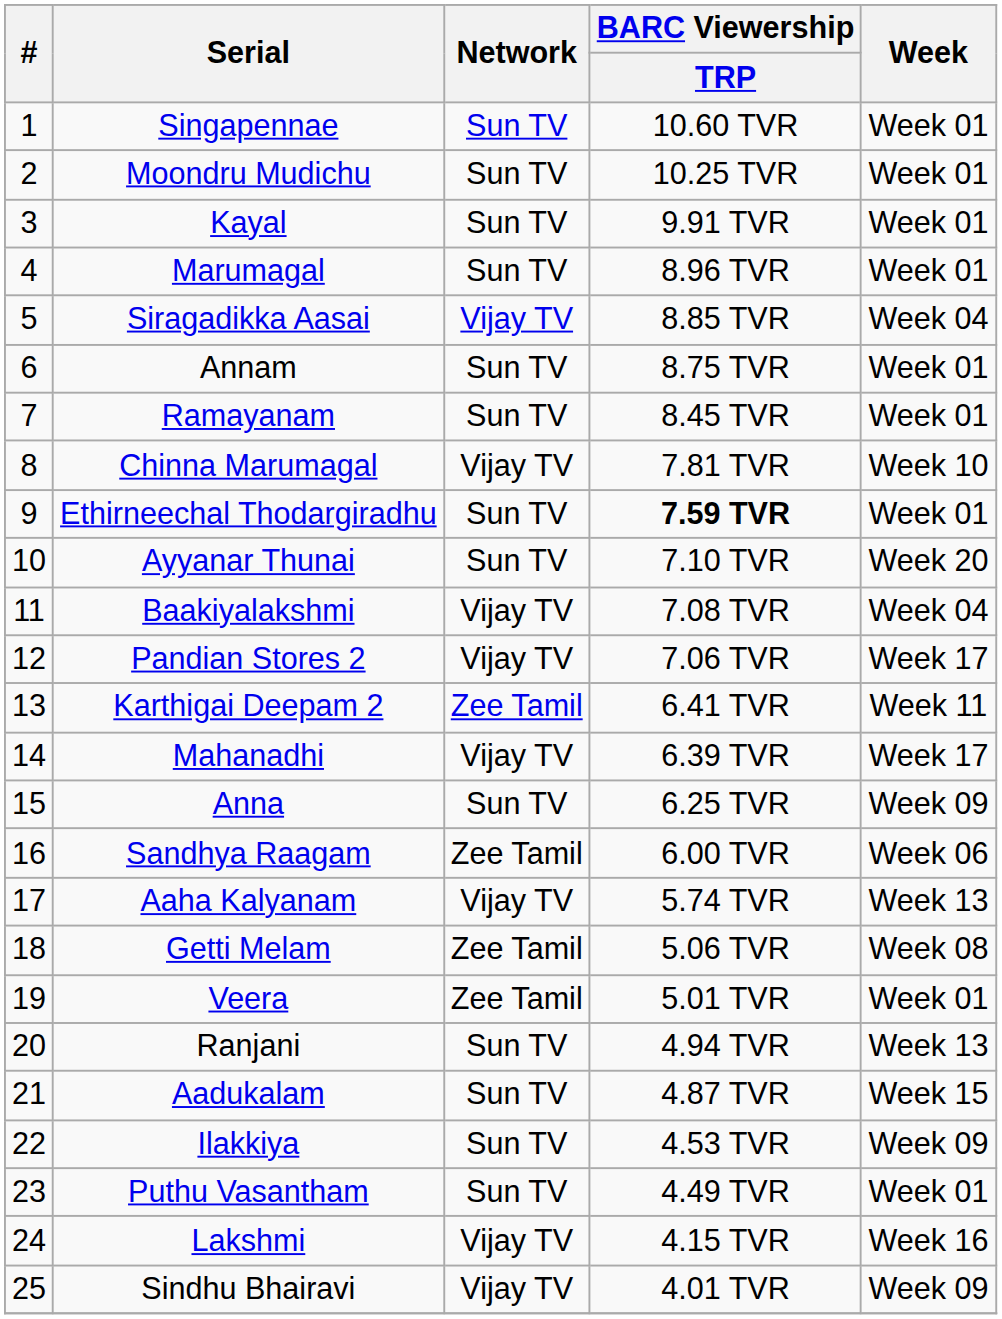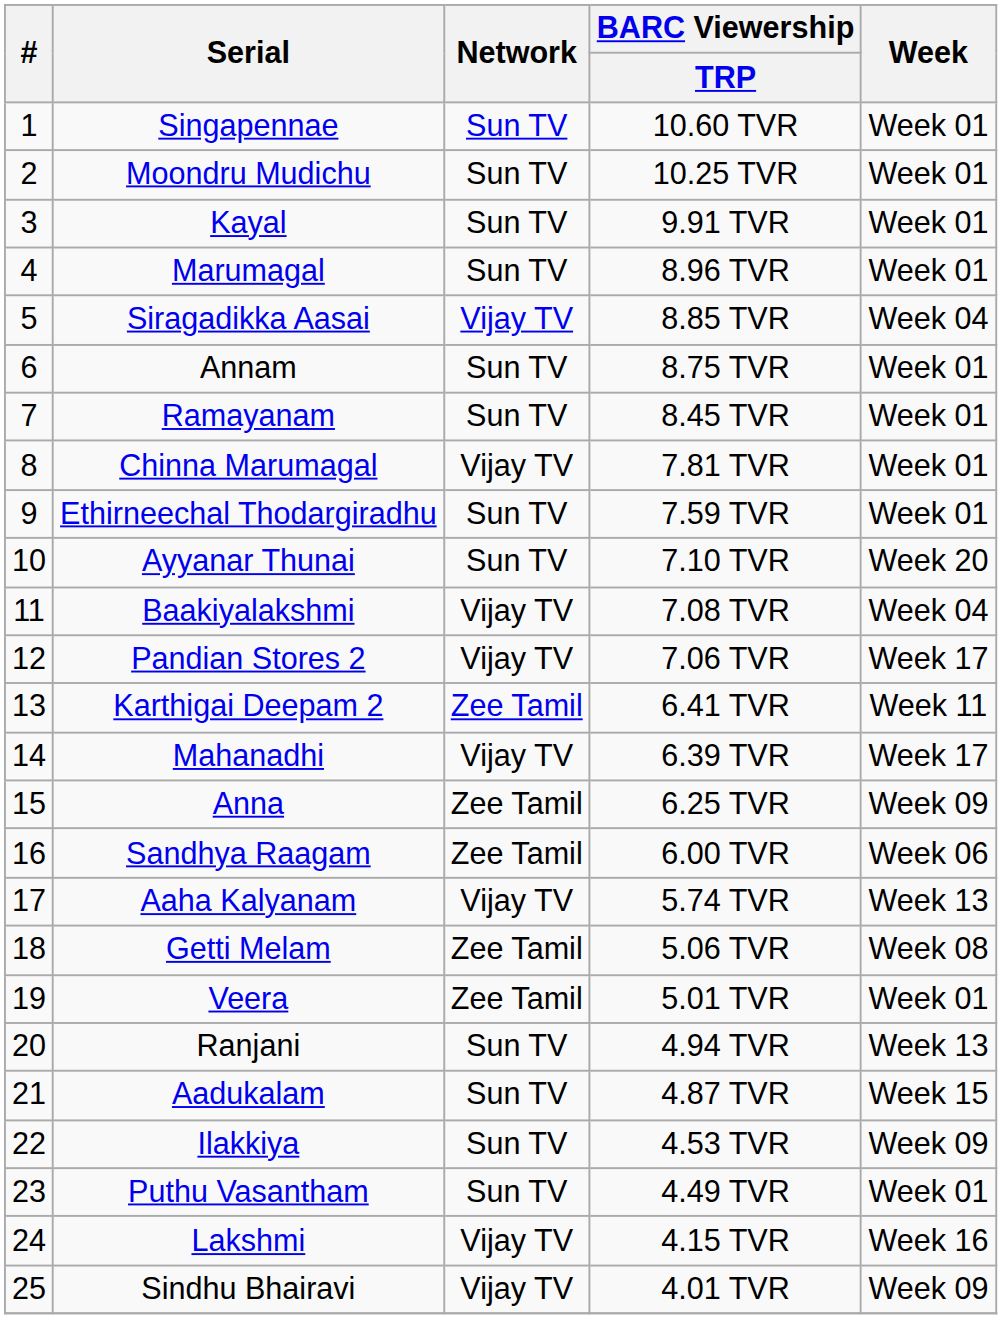Chinna Marumagal | Week: Week 10 -> Week 01
Ethirneechal Thodargiradhu | BARC Viewership / TRP: bold -> normal
Anna | Network: Sun TV -> Zee Tamil
